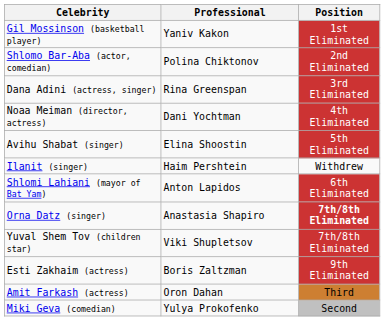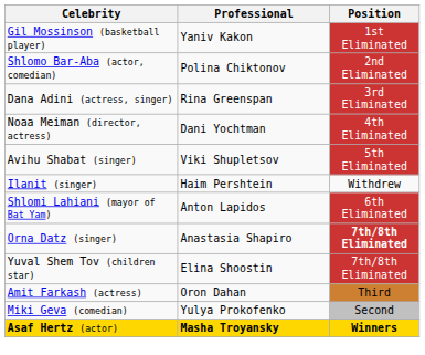Avihu Shabat (singer) | Professional: Elina Shoostin -> Viki Shupletsov
Yuval Shem Tov (children star) | Professional: Viki Shupletsov -> Elina Shoostin
- row: Esti Zakhaim (actress) | Boris Zaltzman | 9th Eliminated
+ row: Asaf Hertz (actor) | Masha Troyansky | Winners
